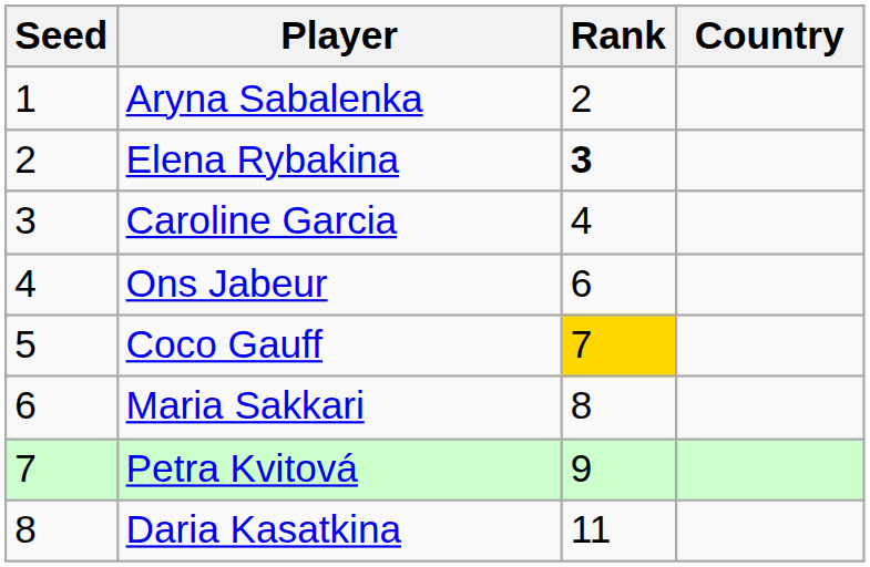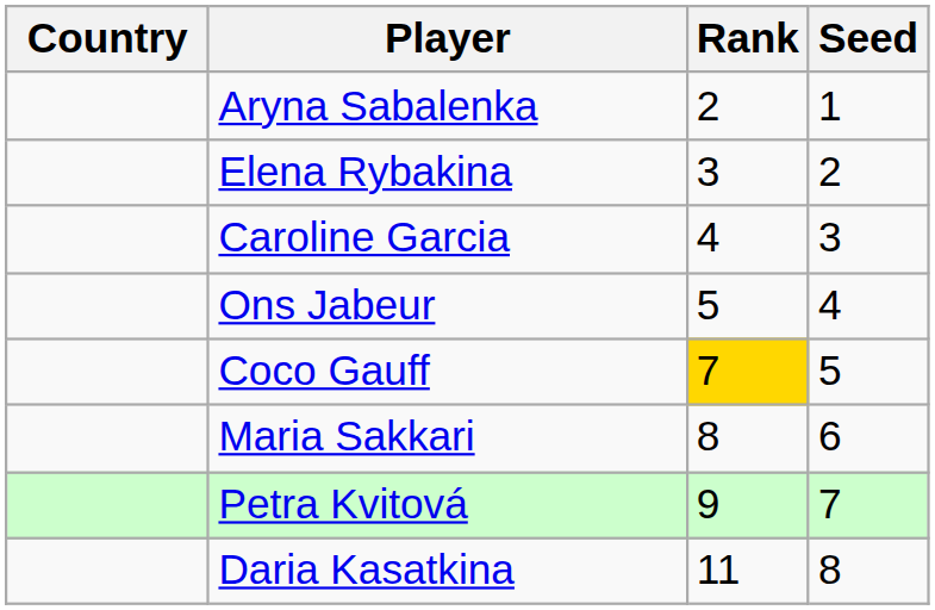columns swapped: Country <-> Seed
Elena Rybakina | Rank: bold -> normal
Ons Jabeur | Rank: 6 -> 5
